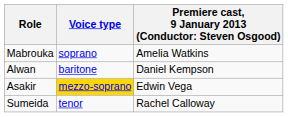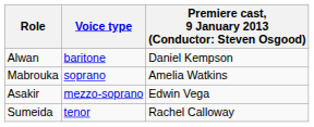rows swapped: Mabrouka <-> Alwan
Asakir | Voice type: gold background -> no background
